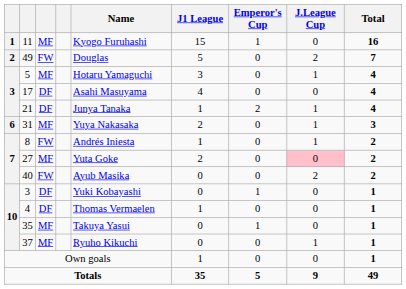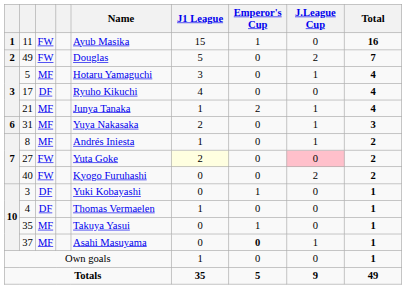11 | column 3: MF -> FW
11 | Name: Kyogo Furuhashi -> Ayub Masika
17 | Name: Asahi Masuyama -> Ryuho Kikuchi
21 | column 3: DF -> MF
8 | column 3: FW -> MF
27 | column 3: MF -> FW
27 | J1 League: no background -> lightyellow background
40 | Name: Ayub Masika -> Kyogo Furuhashi
37 | Name: Ryuho Kikuchi -> Asahi Masuyama
37 | Emperor's Cup: normal -> bold
